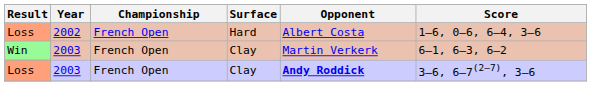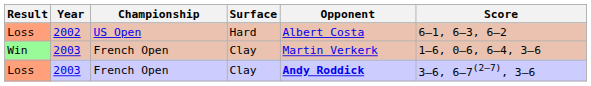Loss / 2002 | Championship: French Open -> US Open
Loss / 2002 | Score: 1–6, 0–6, 6–4, 3–6 -> 6–1, 6–3, 6–2
Win | Score: 6–1, 6–3, 6–2 -> 1–6, 0–6, 6–4, 3–6
